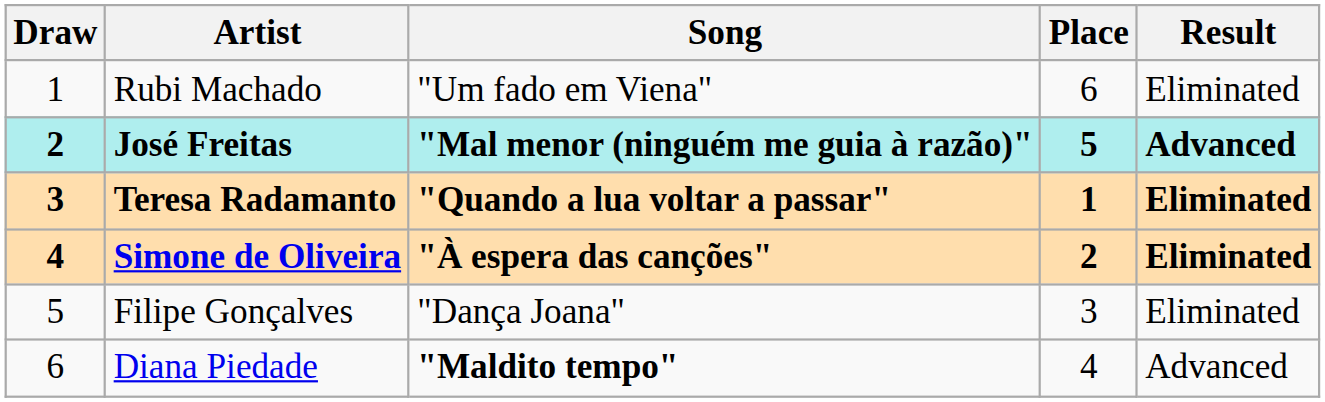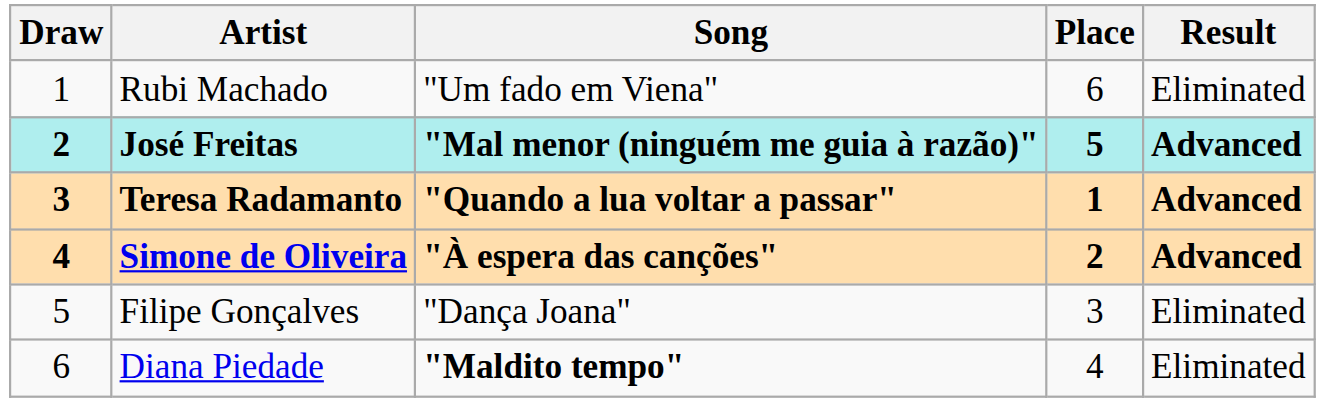Teresa Radamanto | Result: Eliminated -> Advanced
Simone de Oliveira | Result: Eliminated -> Advanced
Diana Piedade | Result: Advanced -> Eliminated
